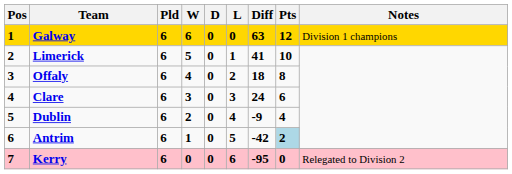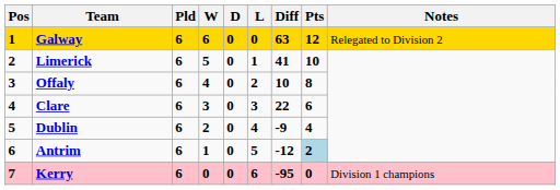Galway | Notes: Division 1 champions -> Relegated to Division 2
Offaly | Diff: 18 -> 10
Clare | Diff: 24 -> 22
Antrim | Diff: -42 -> -12
Kerry | Notes: Relegated to Division 2 -> Division 1 champions
